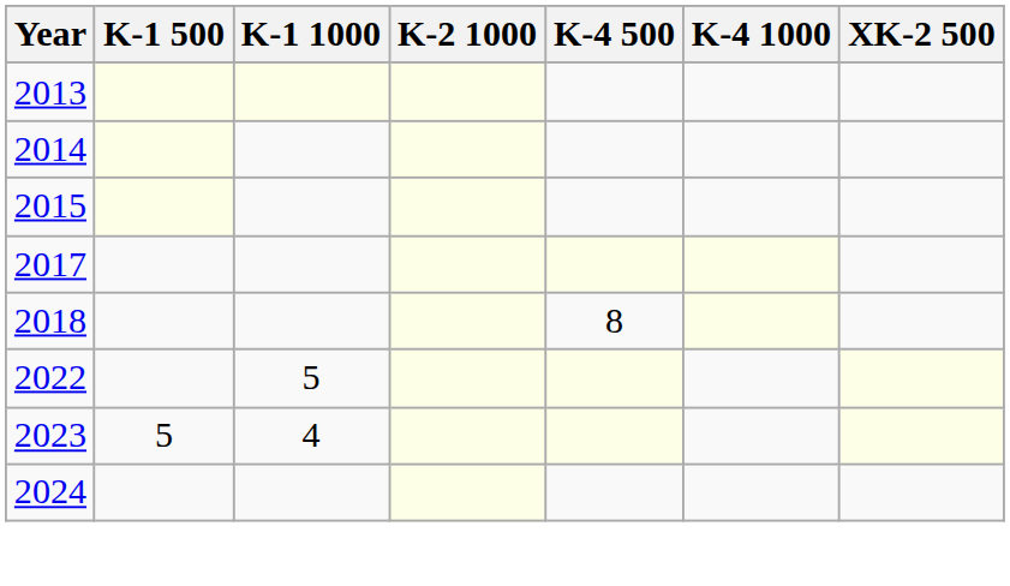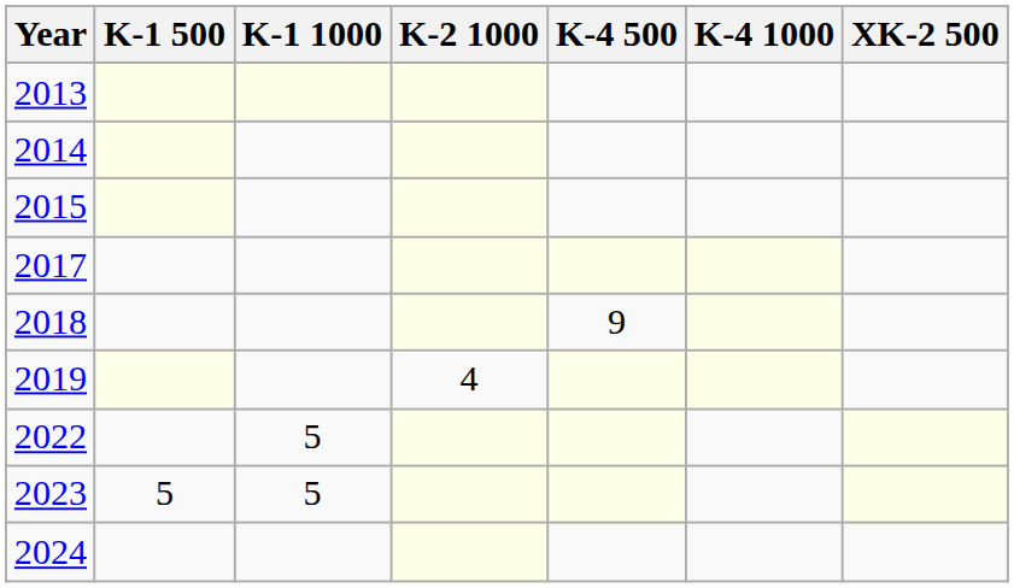2018 | K-4 500: 8 -> 9
+ row: 2019 | 4
2023 | K-1 1000: 4 -> 5
